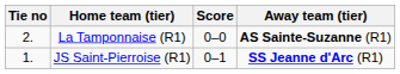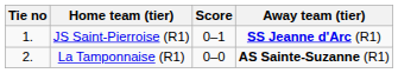rows swapped: JS Saint-Pierroise (R1) <-> La Tamponnaise (R1)
